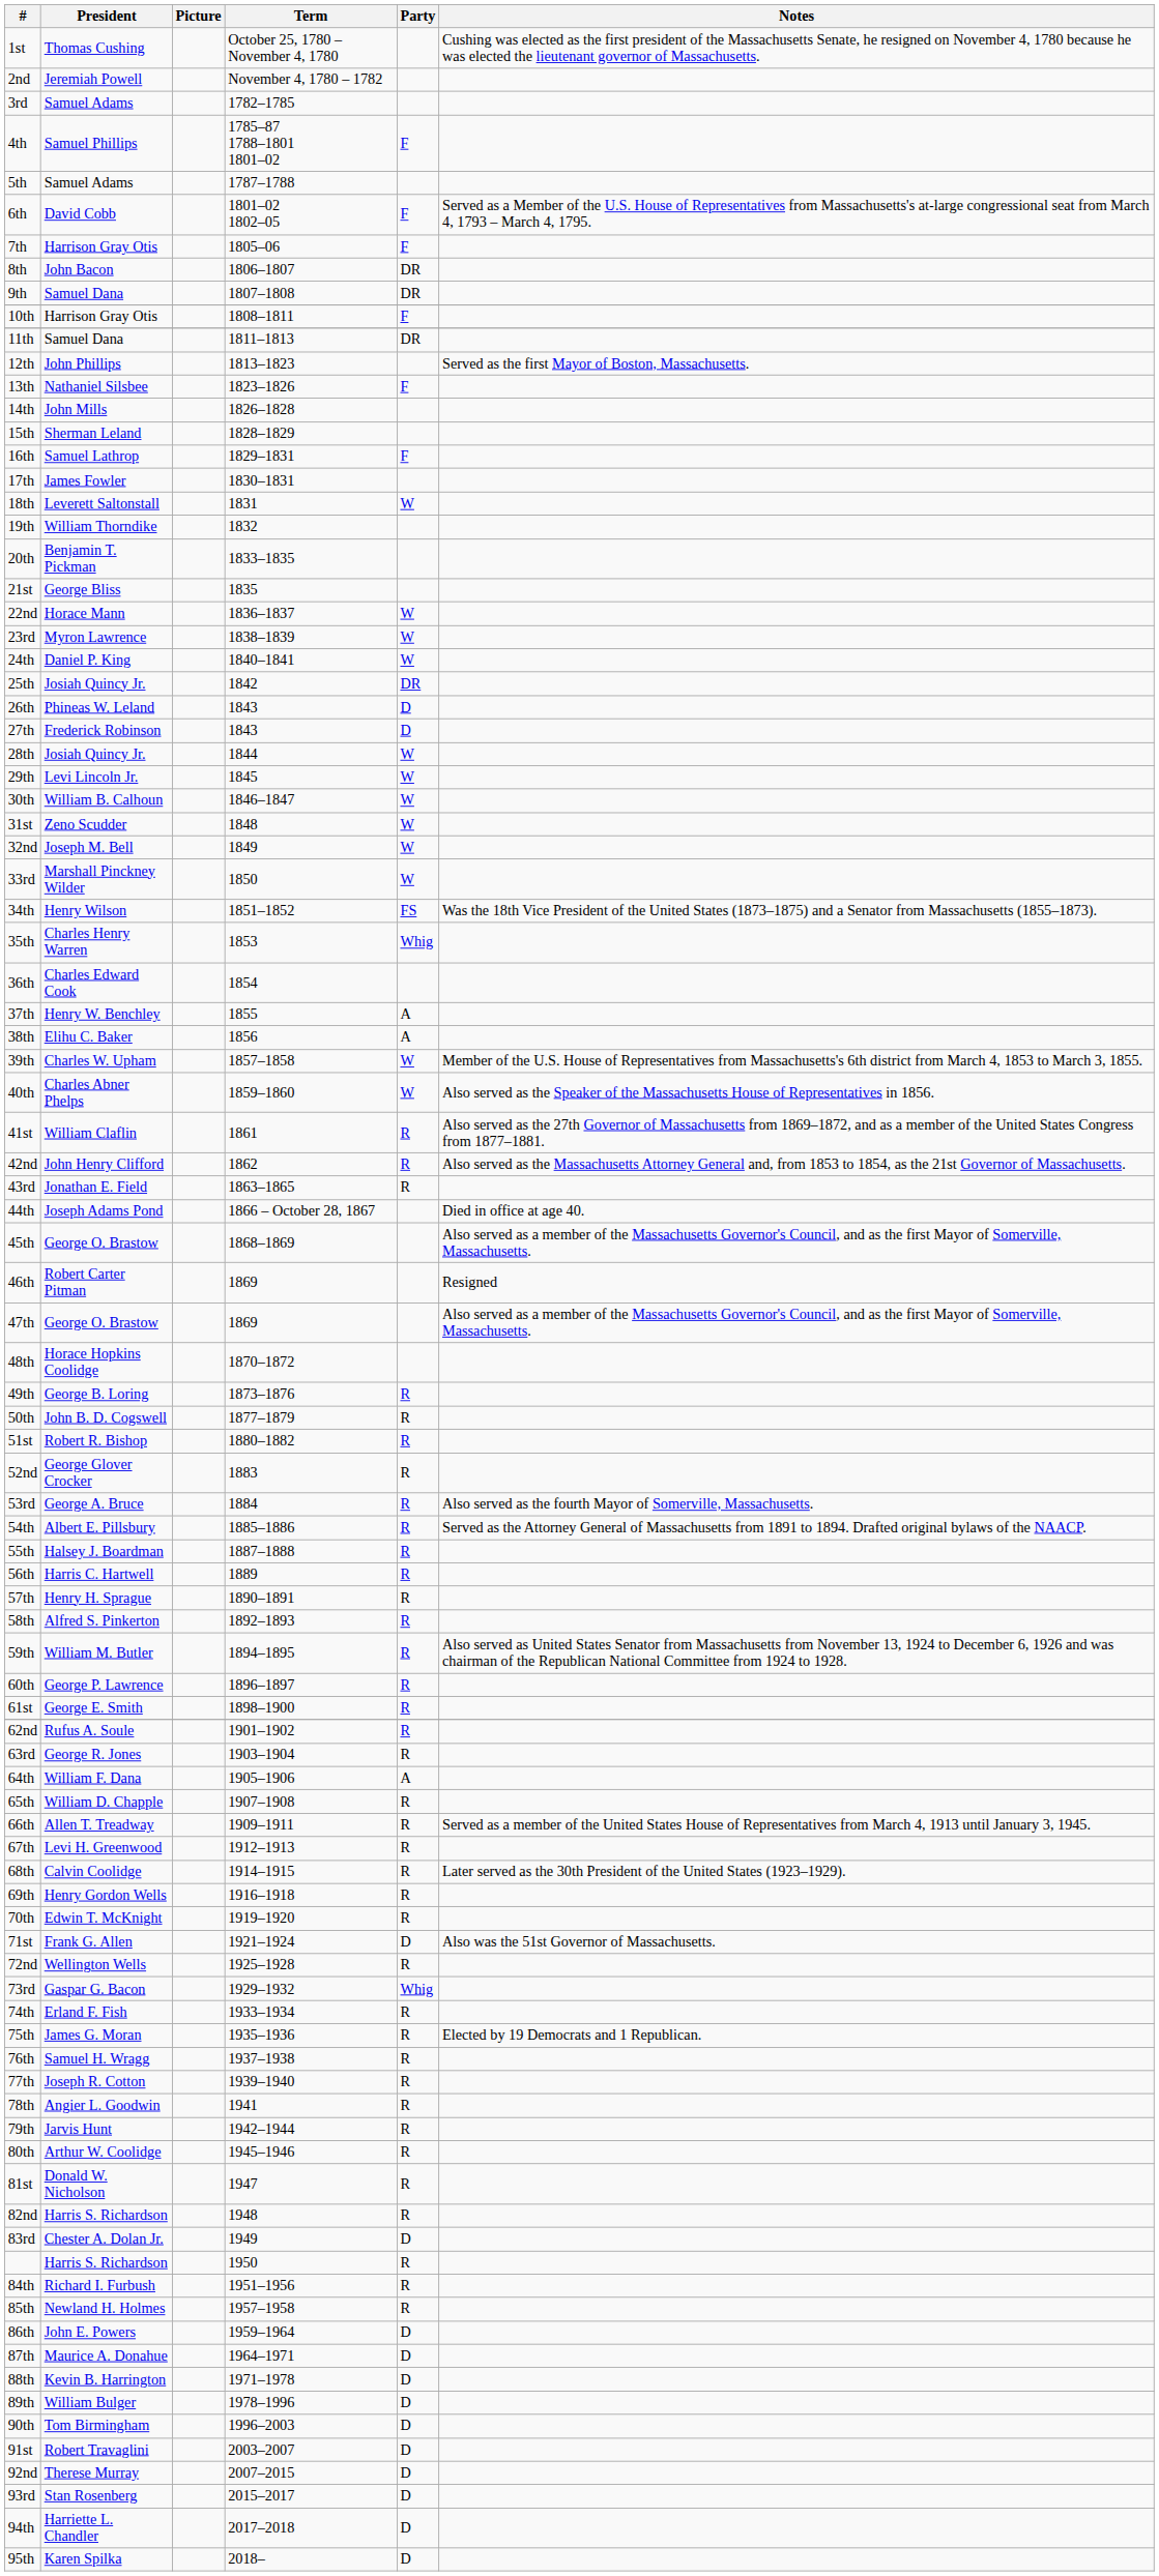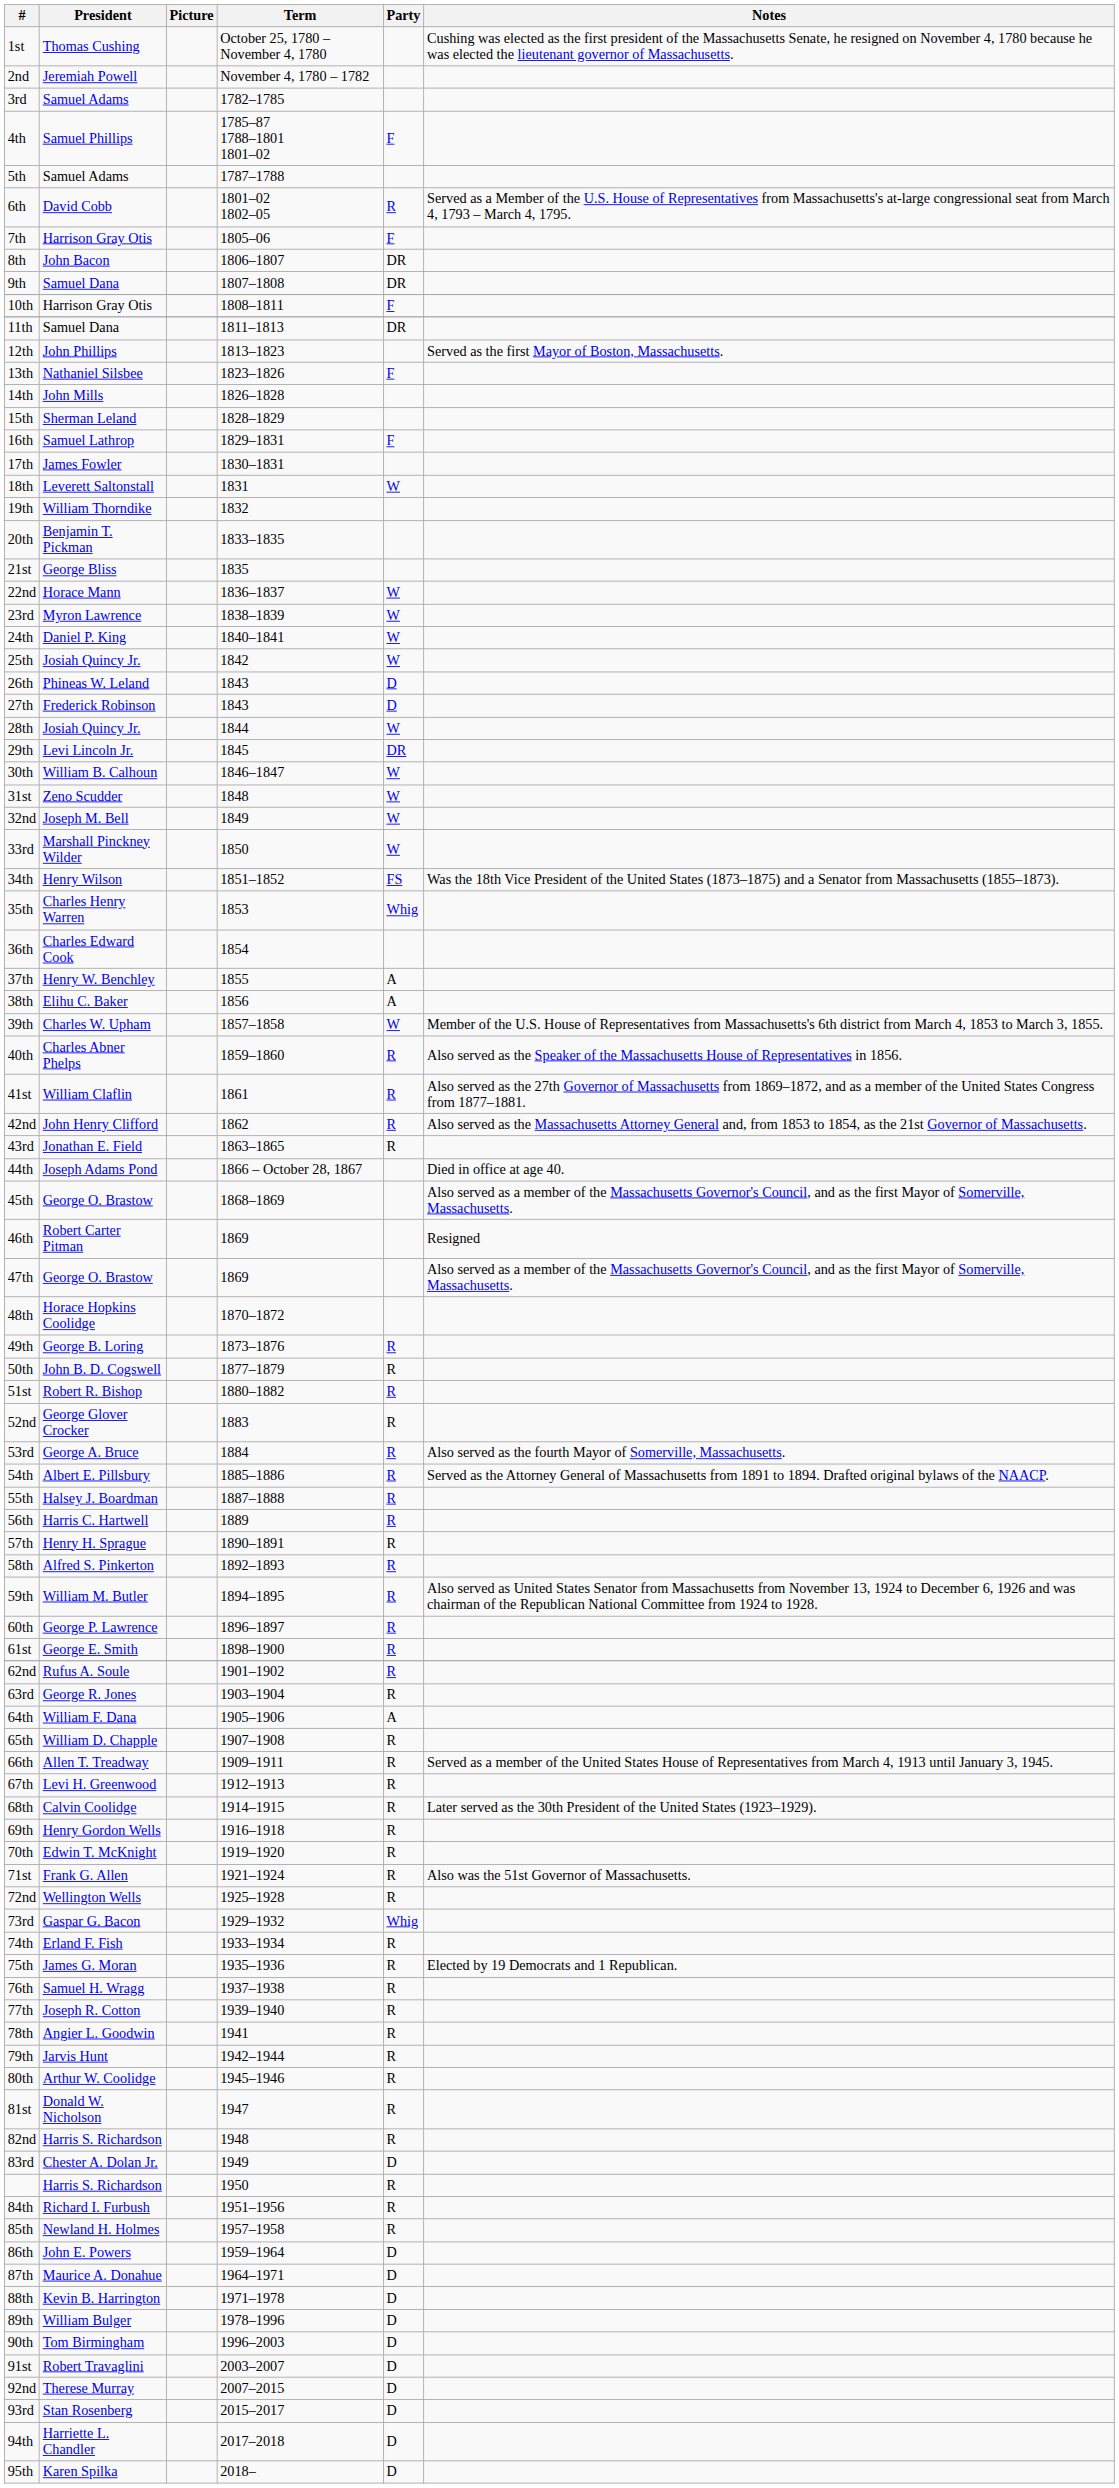6th | Party: F -> R
25th | Party: DR -> W
29th | Party: W -> DR
40th | Party: W -> R
71st | Party: D -> R
